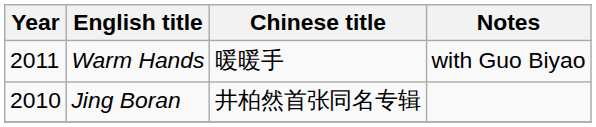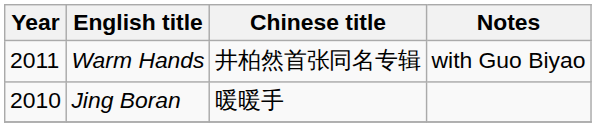Warm Hands | Chinese title: 暖暖手 -> 井柏然首张同名专辑
Jing Boran | Chinese title: 井柏然首张同名专辑 -> 暖暖手
